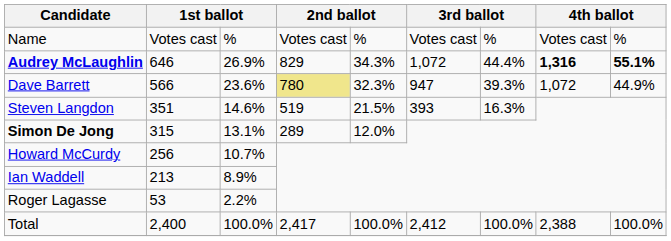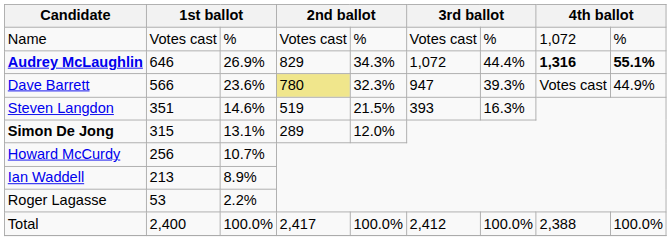Name | column 8: Votes cast -> 1,072
Dave Barrett | column 8: 1,072 -> Votes cast
